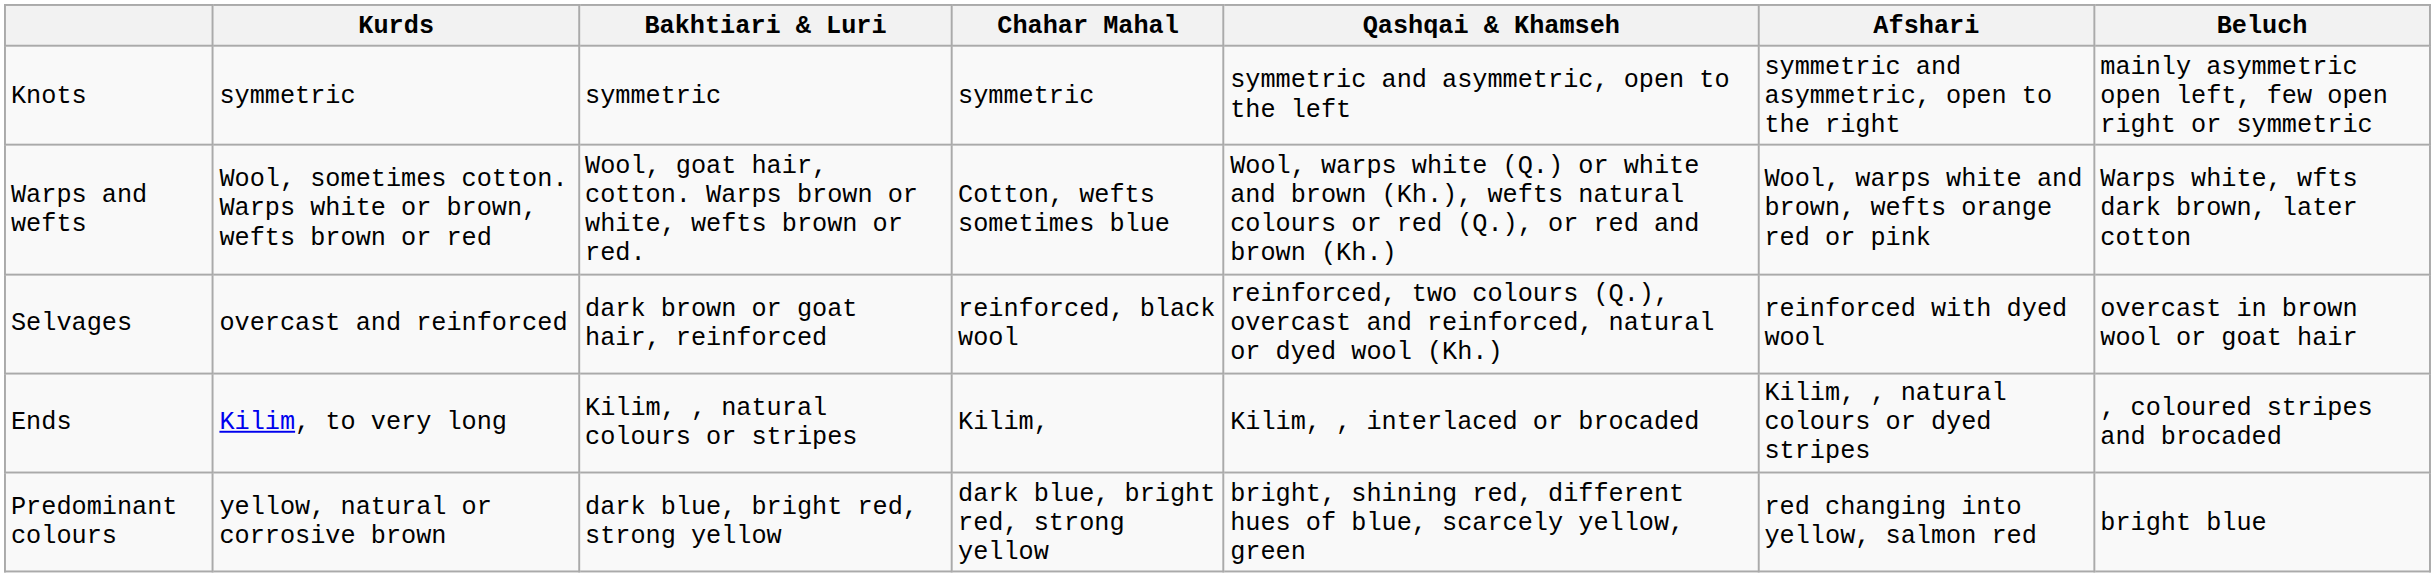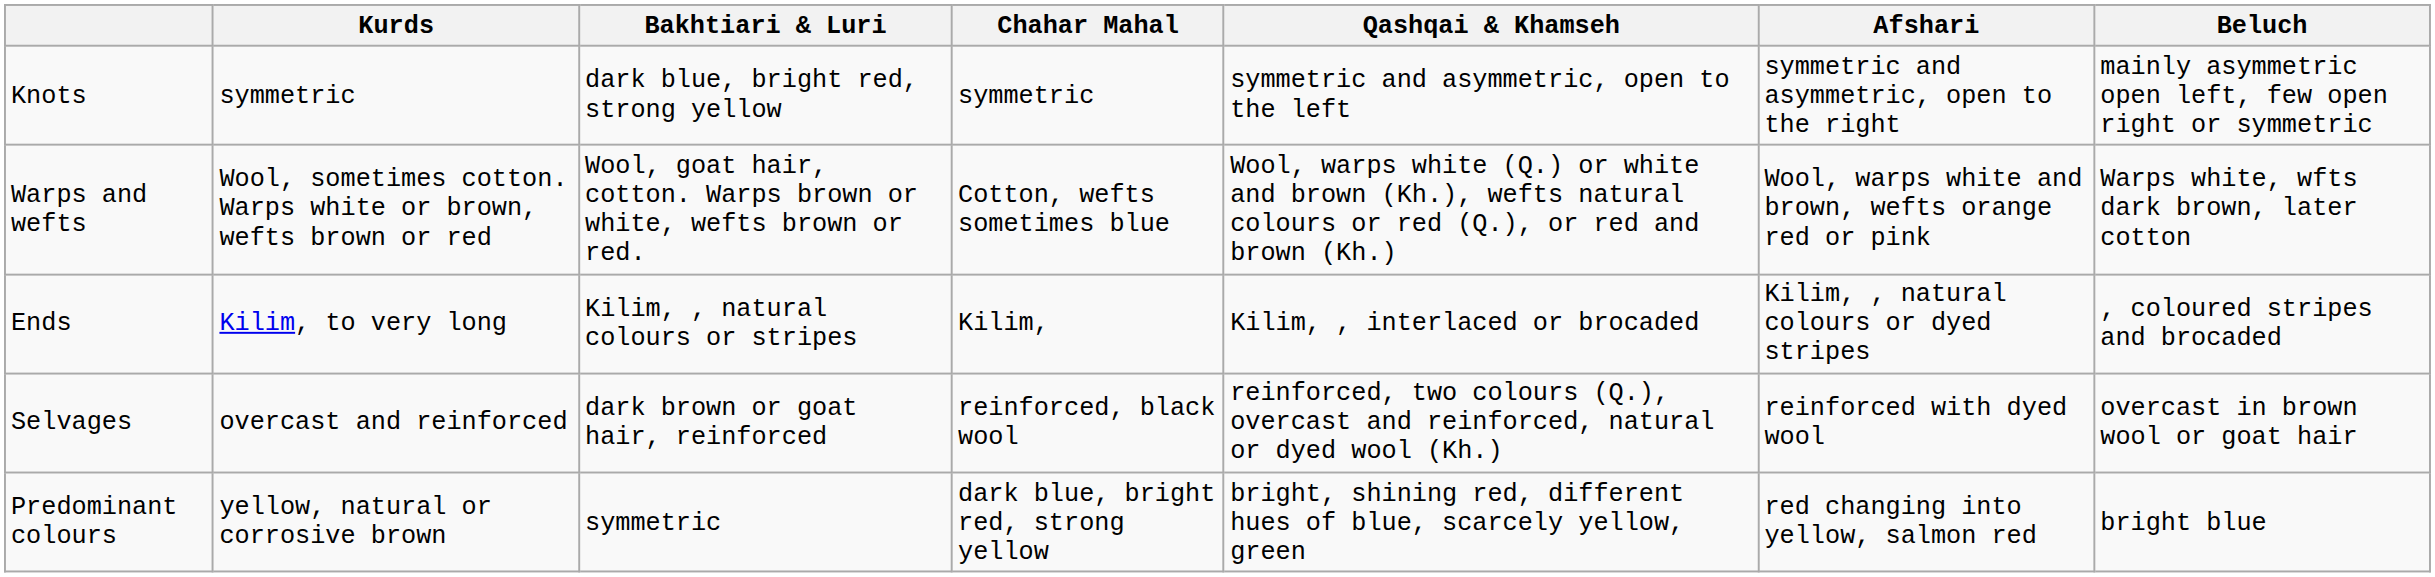Knots | Bakhtiari & Luri: symmetric -> dark blue, bright red, strong yellow
rows swapped: Selvages <-> Ends
Predominant colours | Bakhtiari & Luri: dark blue, bright red, strong yellow -> symmetric
